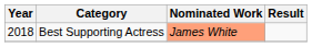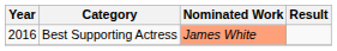Best Supporting Actress | Year: 2018 -> 2016
